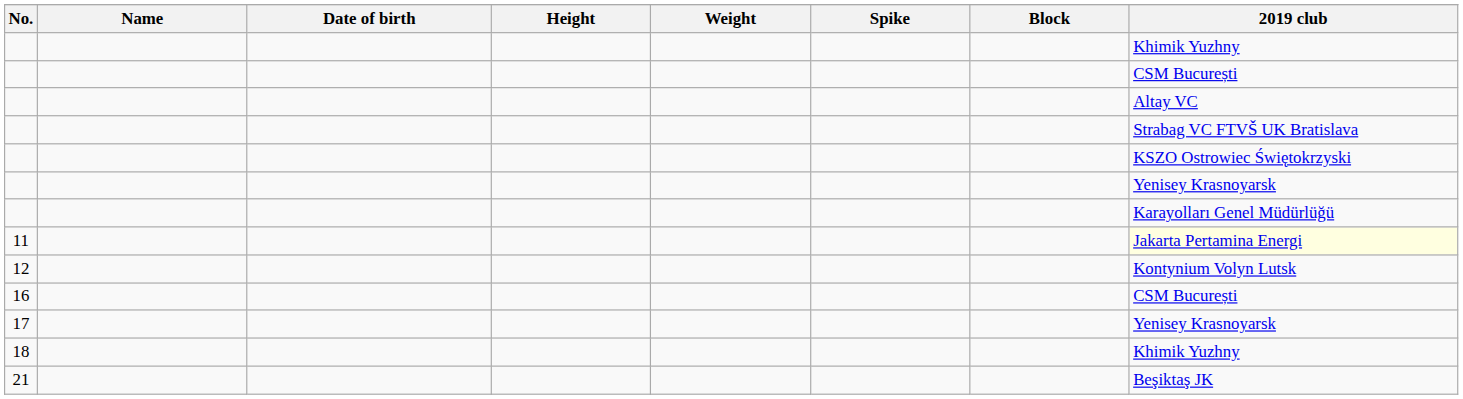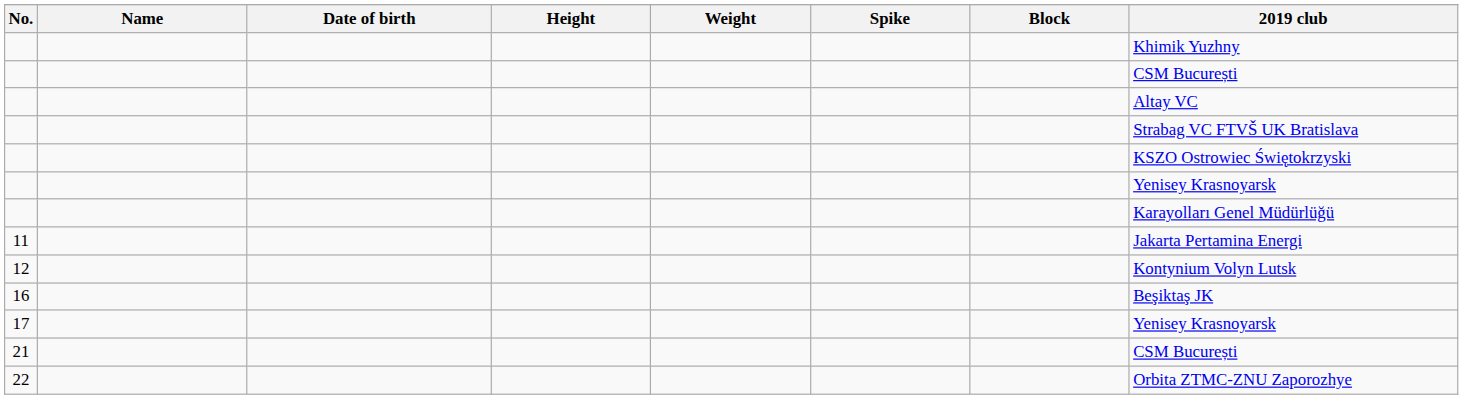11 | 2019 club: lightyellow background -> no background
16 | 2019 club: CSM București -> Beşiktaş JK
- row: 18 | Khimik Yuzhny
21 | 2019 club: Beşiktaş JK -> CSM București
+ row: 22 | Orbita ZTMC-ZNU Zaporozhye
